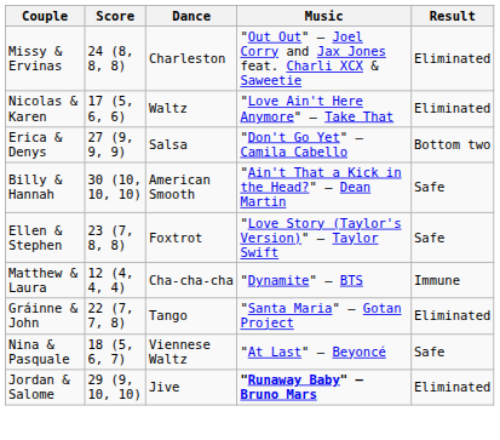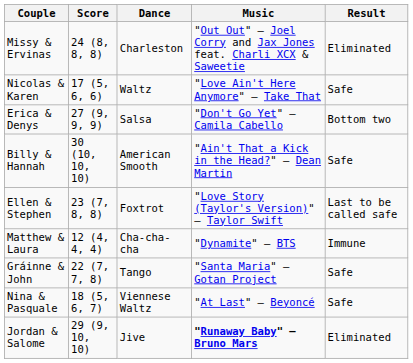Nicolas & Karen | Result: Eliminated -> Safe
Ellen & Stephen | Result: Safe -> Last to be called safe
Gráinne & John | Result: Eliminated -> Safe
